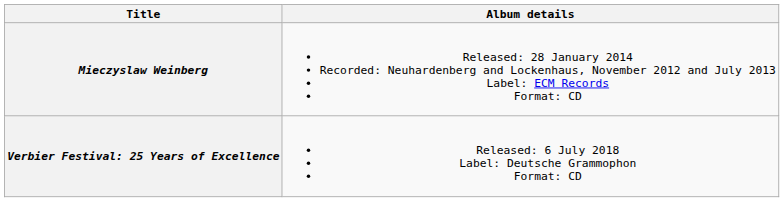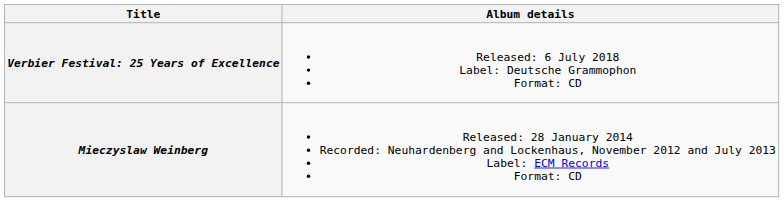rows swapped: Mieczyslaw Weinberg <-> Verbier Festival: 25 Years of Excellence
